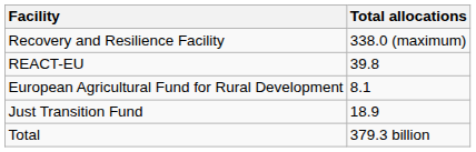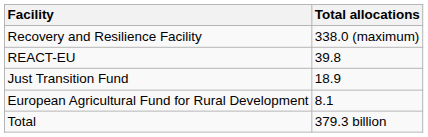rows swapped: Just Transition Fund <-> European Agricultural Fund for Rural Development
